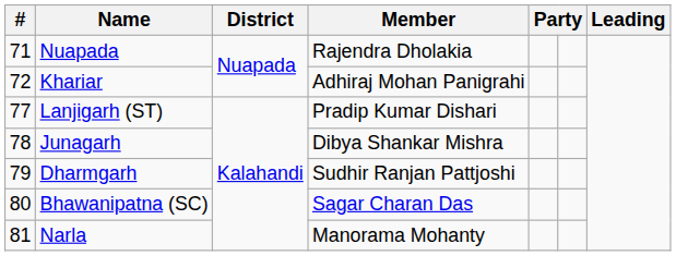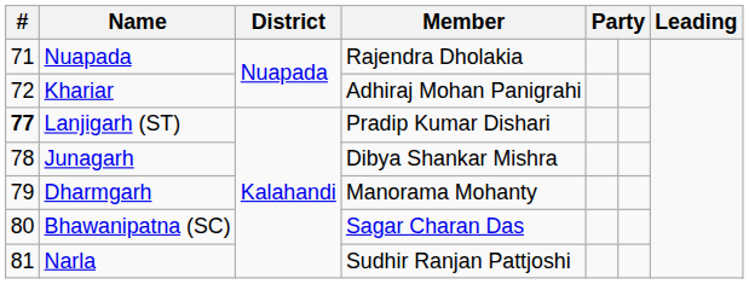Lanjigarh (ST) | #: normal -> bold
Dharmgarh | Member: Sudhir Ranjan Pattjoshi -> Manorama Mohanty
Narla | Member: Manorama Mohanty -> Sudhir Ranjan Pattjoshi
